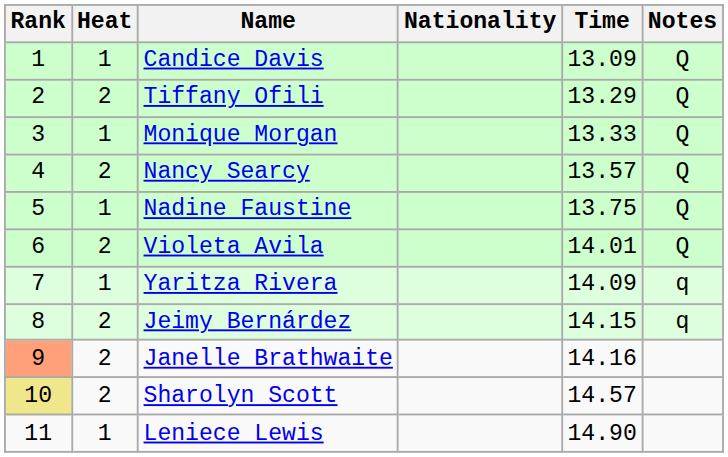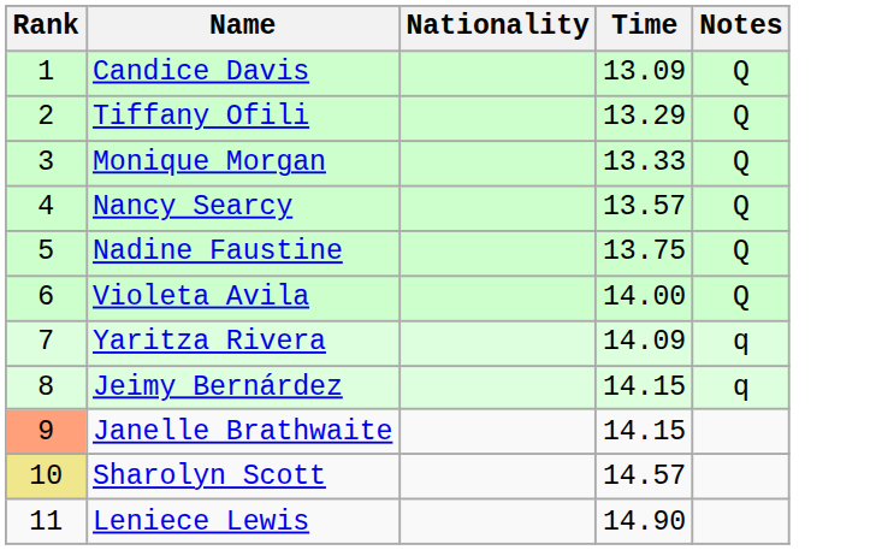- column: Heat | 1 | 2 | 1 | 2 | 1 | 2 | 1 | 2 | 2 | 2 | 1
Violeta Avila | Time: 14.01 -> 14.00
Janelle Brathwaite | Time: 14.16 -> 14.15
